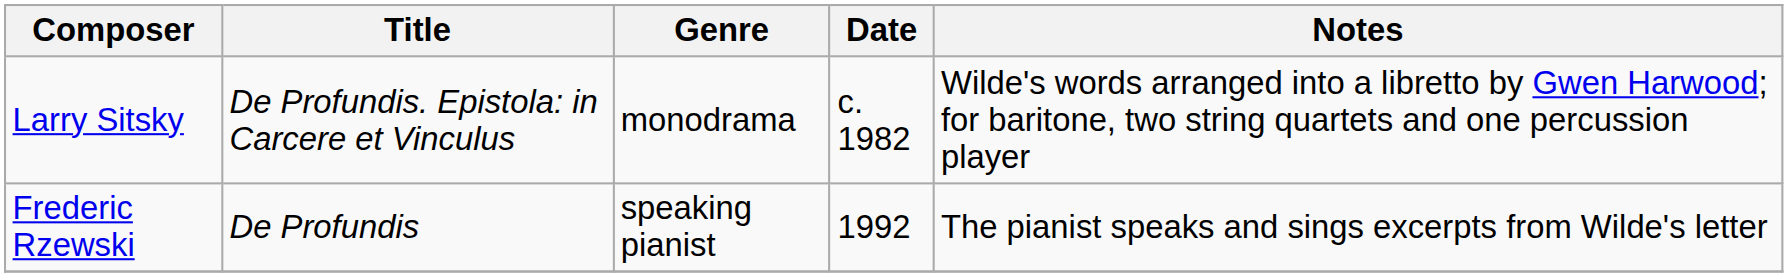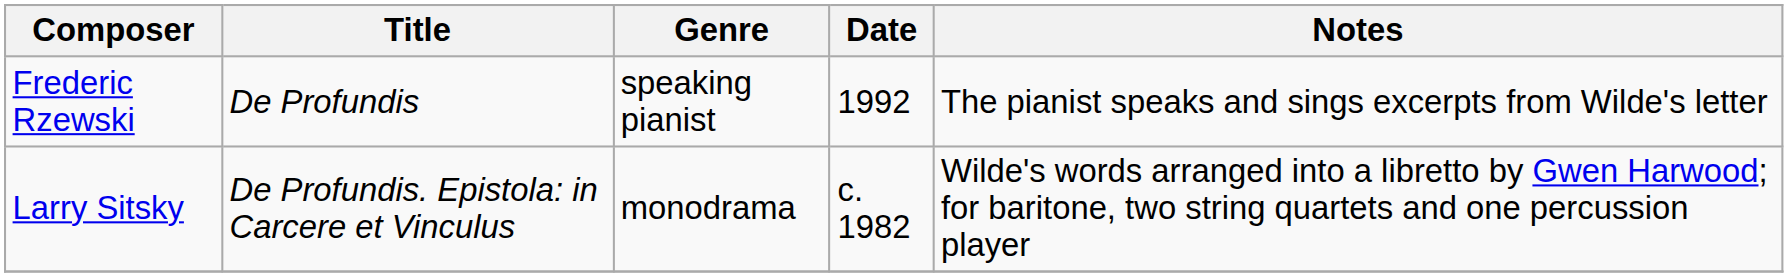rows swapped: Frederic Rzewski <-> Larry Sitsky
